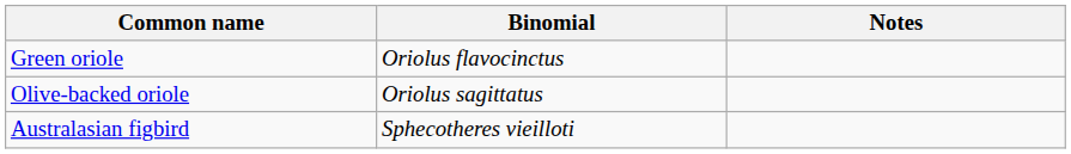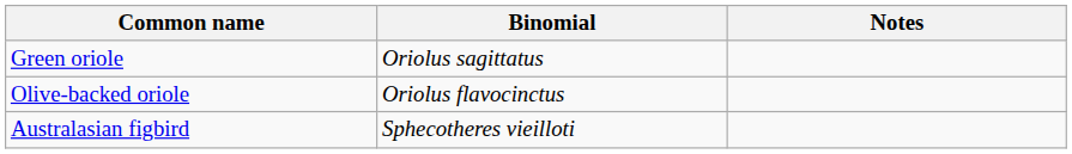Green oriole | Binomial: Oriolus flavocinctus -> Oriolus sagittatus
Olive-backed oriole | Binomial: Oriolus sagittatus -> Oriolus flavocinctus
